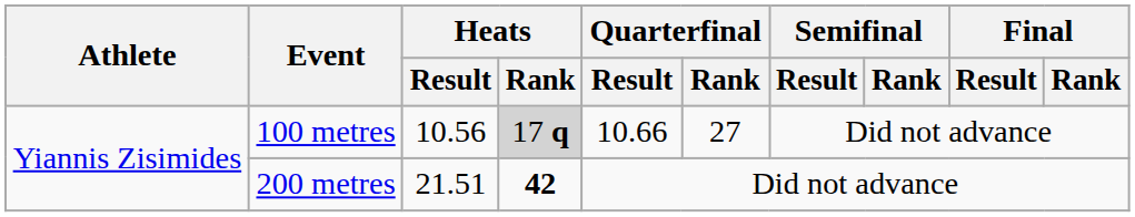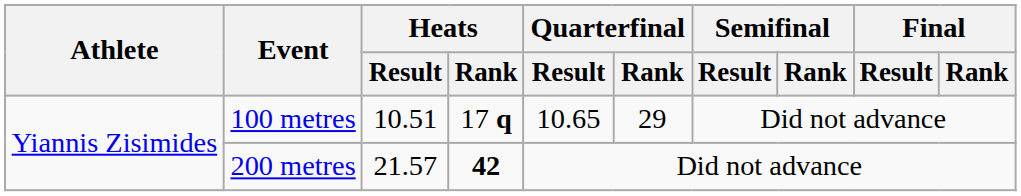100 metres | Heats / Result: 10.56 -> 10.51
100 metres | Heats / Rank: lightgrey background -> no background
100 metres | Quarterfinal / Result: 10.66 -> 10.65
100 metres | Quarterfinal / Rank: 27 -> 29
200 metres | Heats / Result: 21.51 -> 21.57
